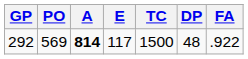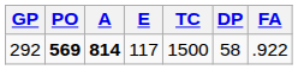292 | PO: normal -> bold
292 | DP: 48 -> 58
